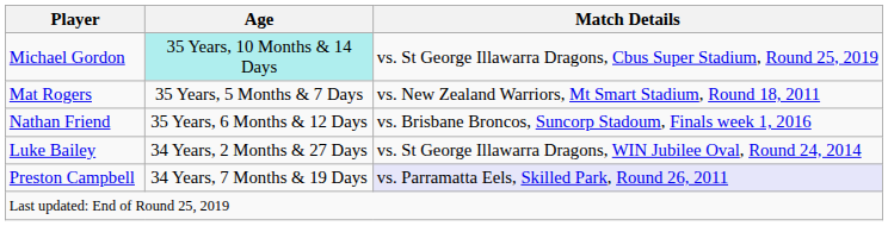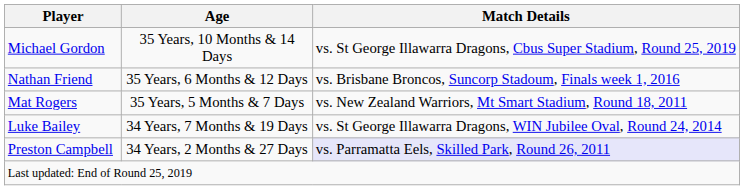Michael Gordon | Age: paleturquoise background -> no background
rows swapped: Nathan Friend <-> Mat Rogers
Luke Bailey | Age: 34 Years, 2 Months & 27 Days -> 34 Years, 7 Months & 19 Days
Preston Campbell | Age: 34 Years, 7 Months & 19 Days -> 34 Years, 2 Months & 27 Days
